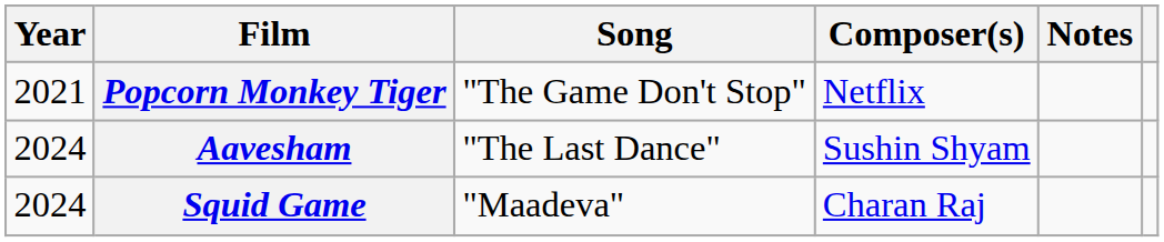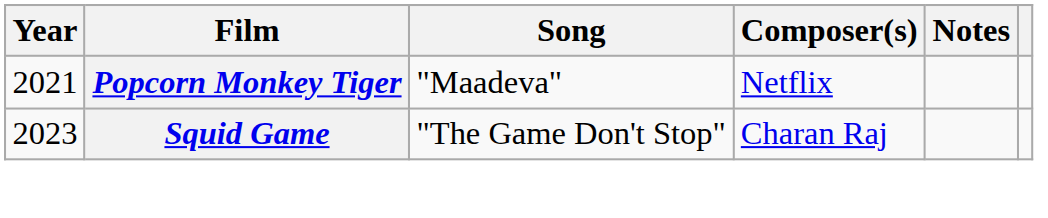Popcorn Monkey Tiger | Song: "The Game Don't Stop" -> "Maadeva"
- row: 2024 | Aavesham | "The Last Dance" | Sushin Shyam
Squid Game | Year: 2024 -> 2023
Squid Game | Song: "Maadeva" -> "The Game Don't Stop"
